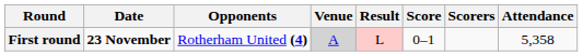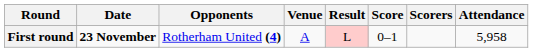First round | Venue: lightgrey background -> no background
First round | Attendance: 5,358 -> 5,958
